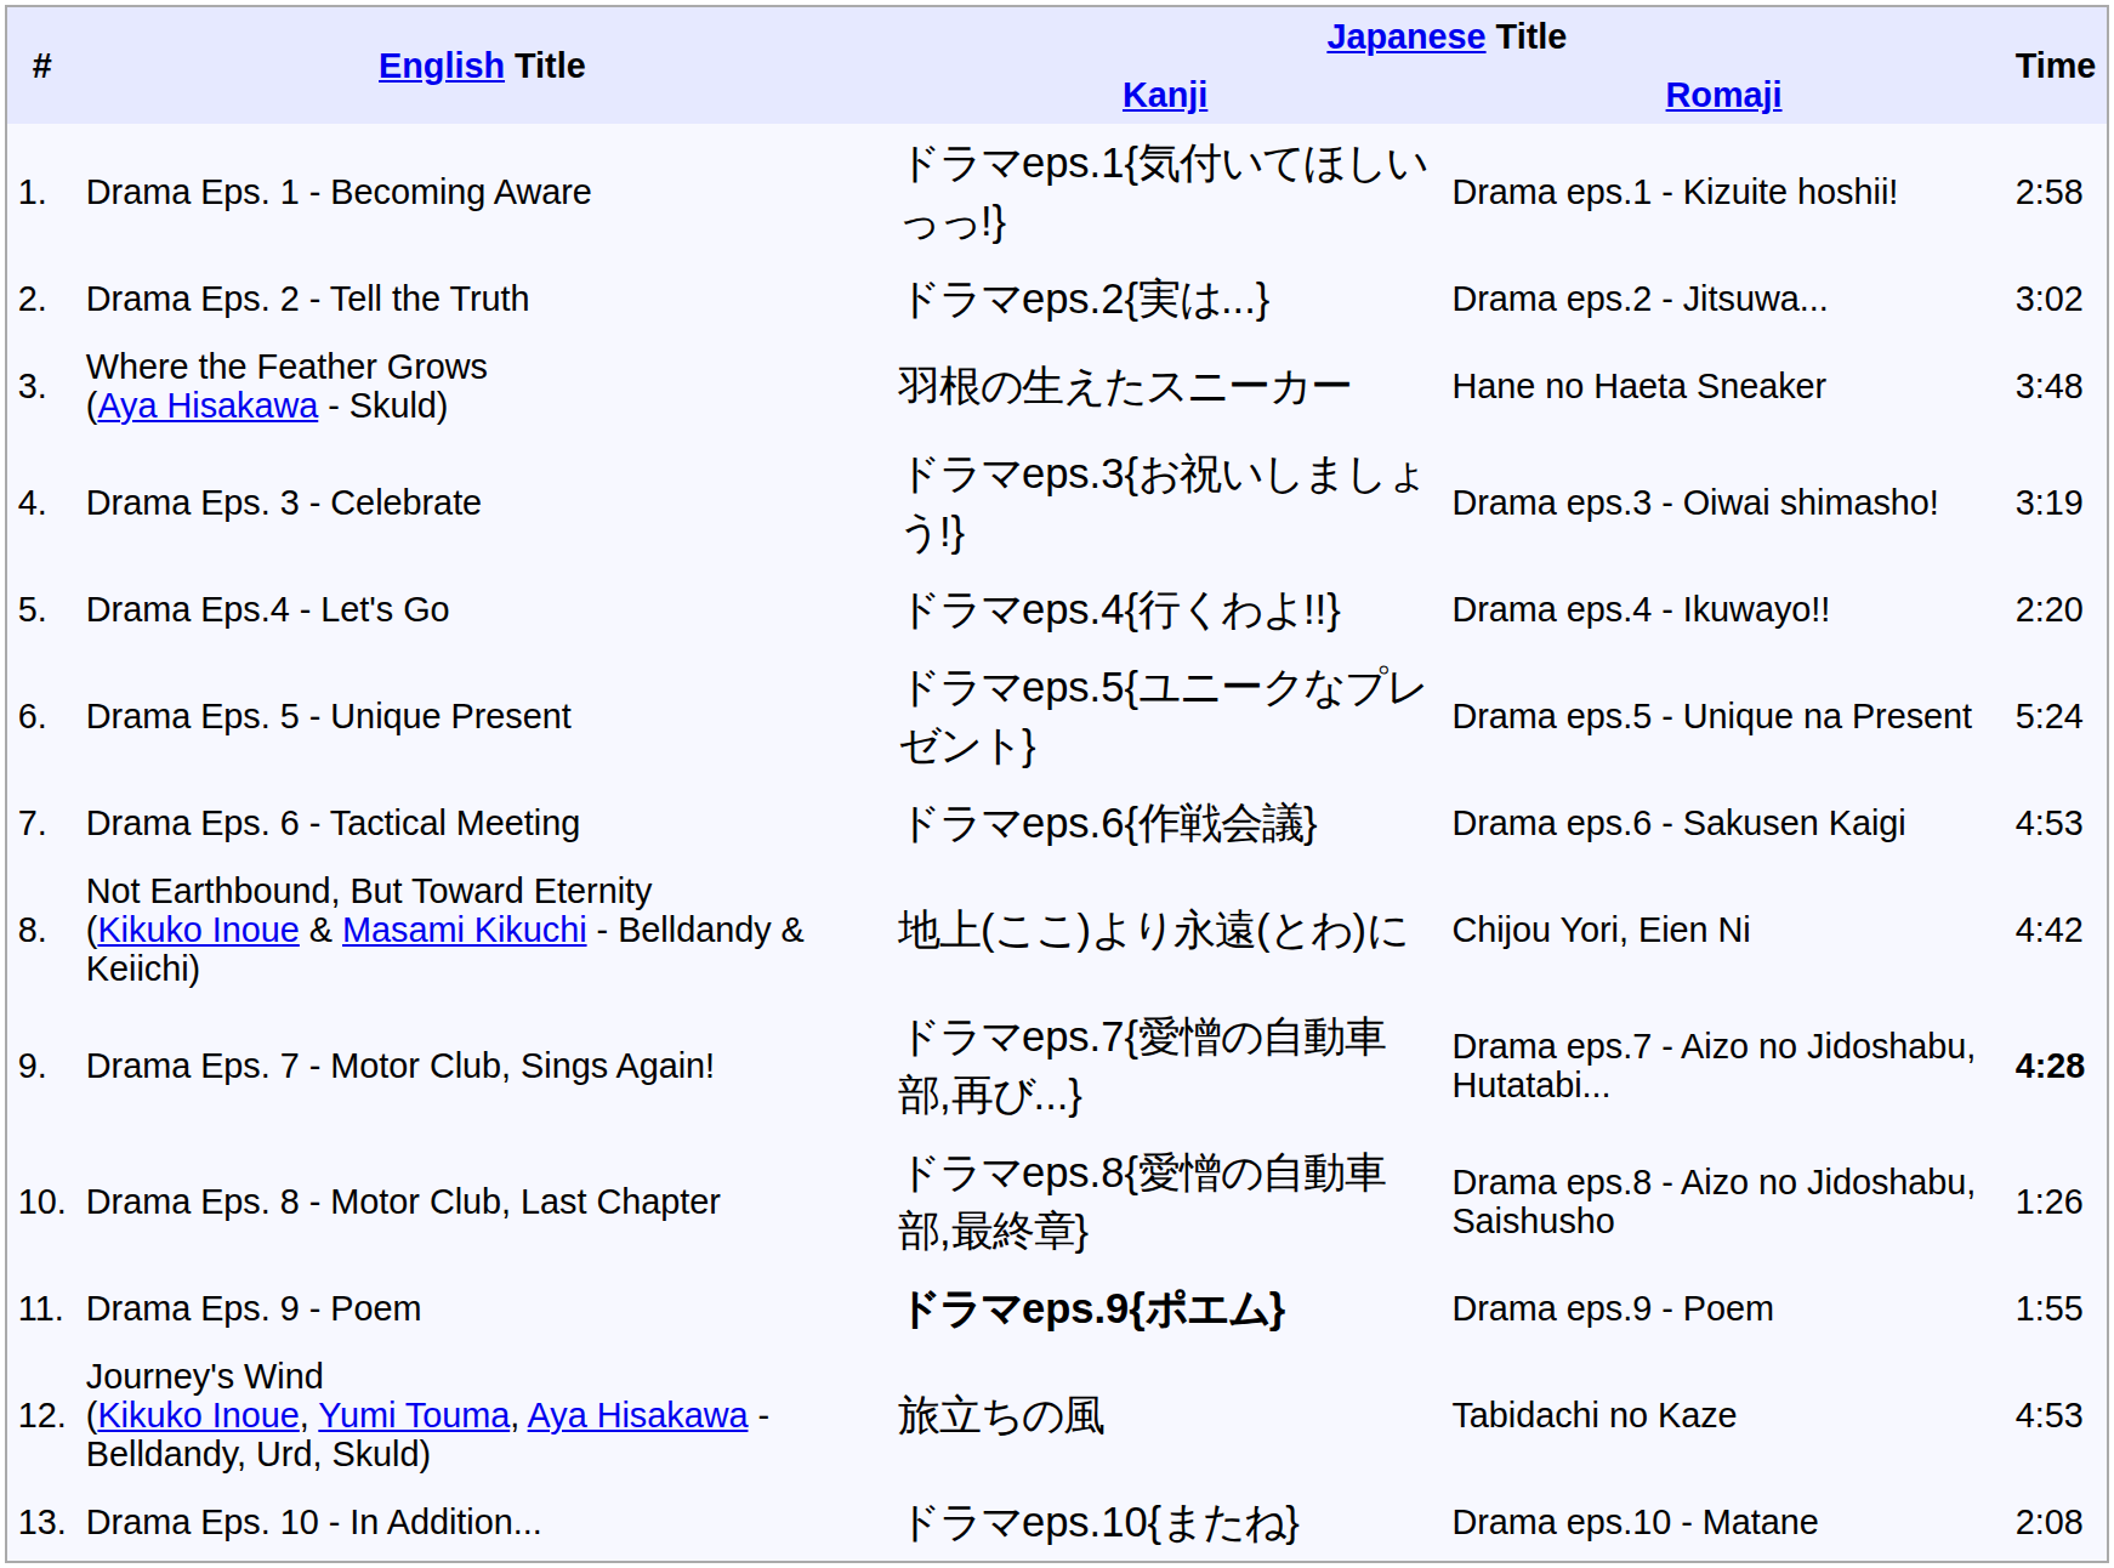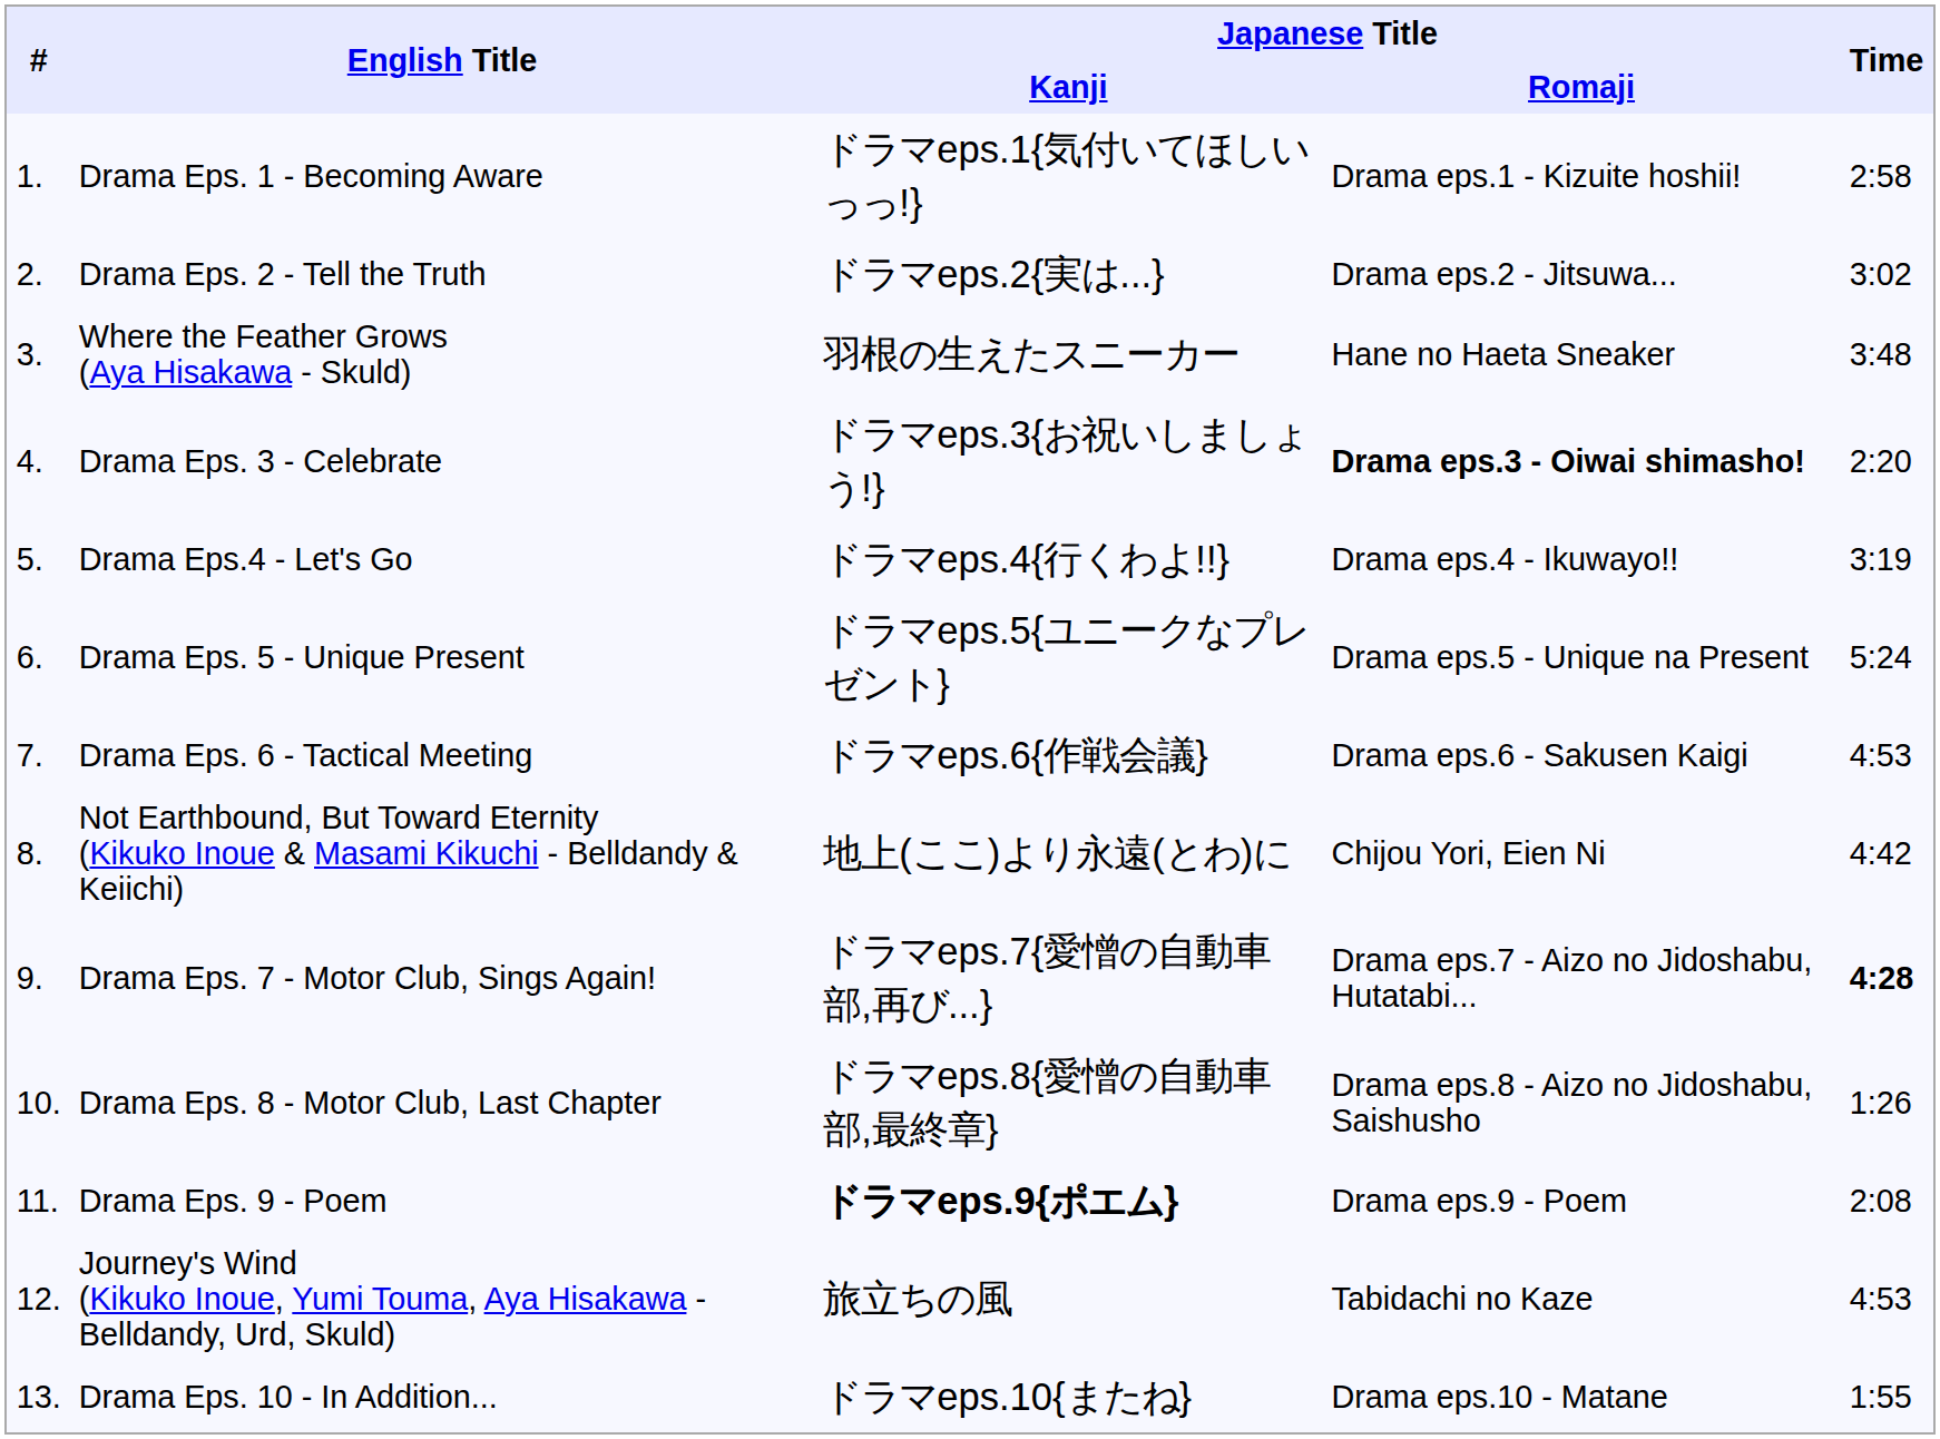Drama Eps. 3 - Celebrate | Japanese Title / Romaji: normal -> bold
Drama Eps. 3 - Celebrate | Time: 3:19 -> 2:20
Drama Eps.4 - Let's Go | Time: 2:20 -> 3:19
Drama Eps. 9 - Poem | Time: 1:55 -> 2:08
Drama Eps. 10 - In Addition... | Time: 2:08 -> 1:55
